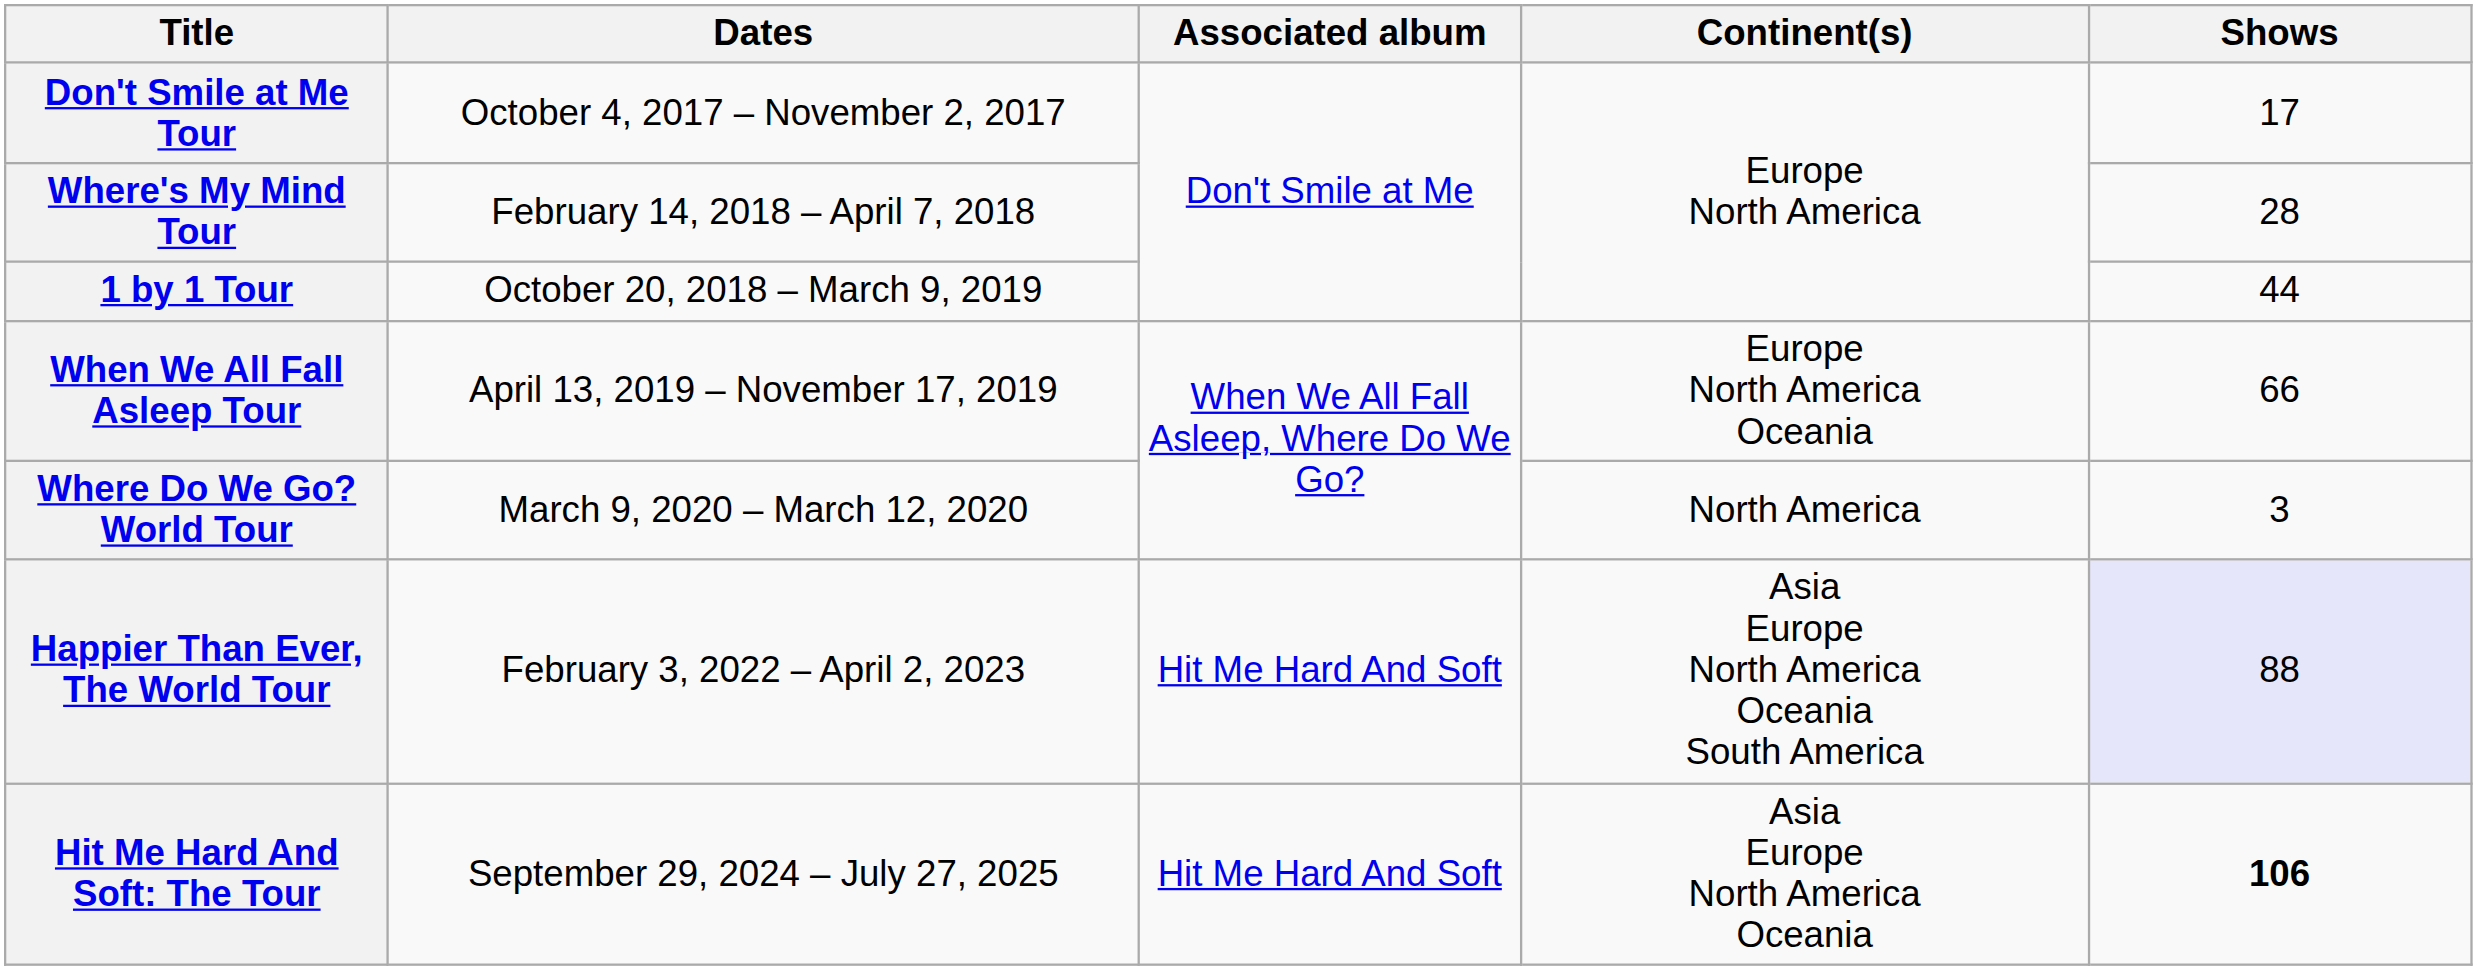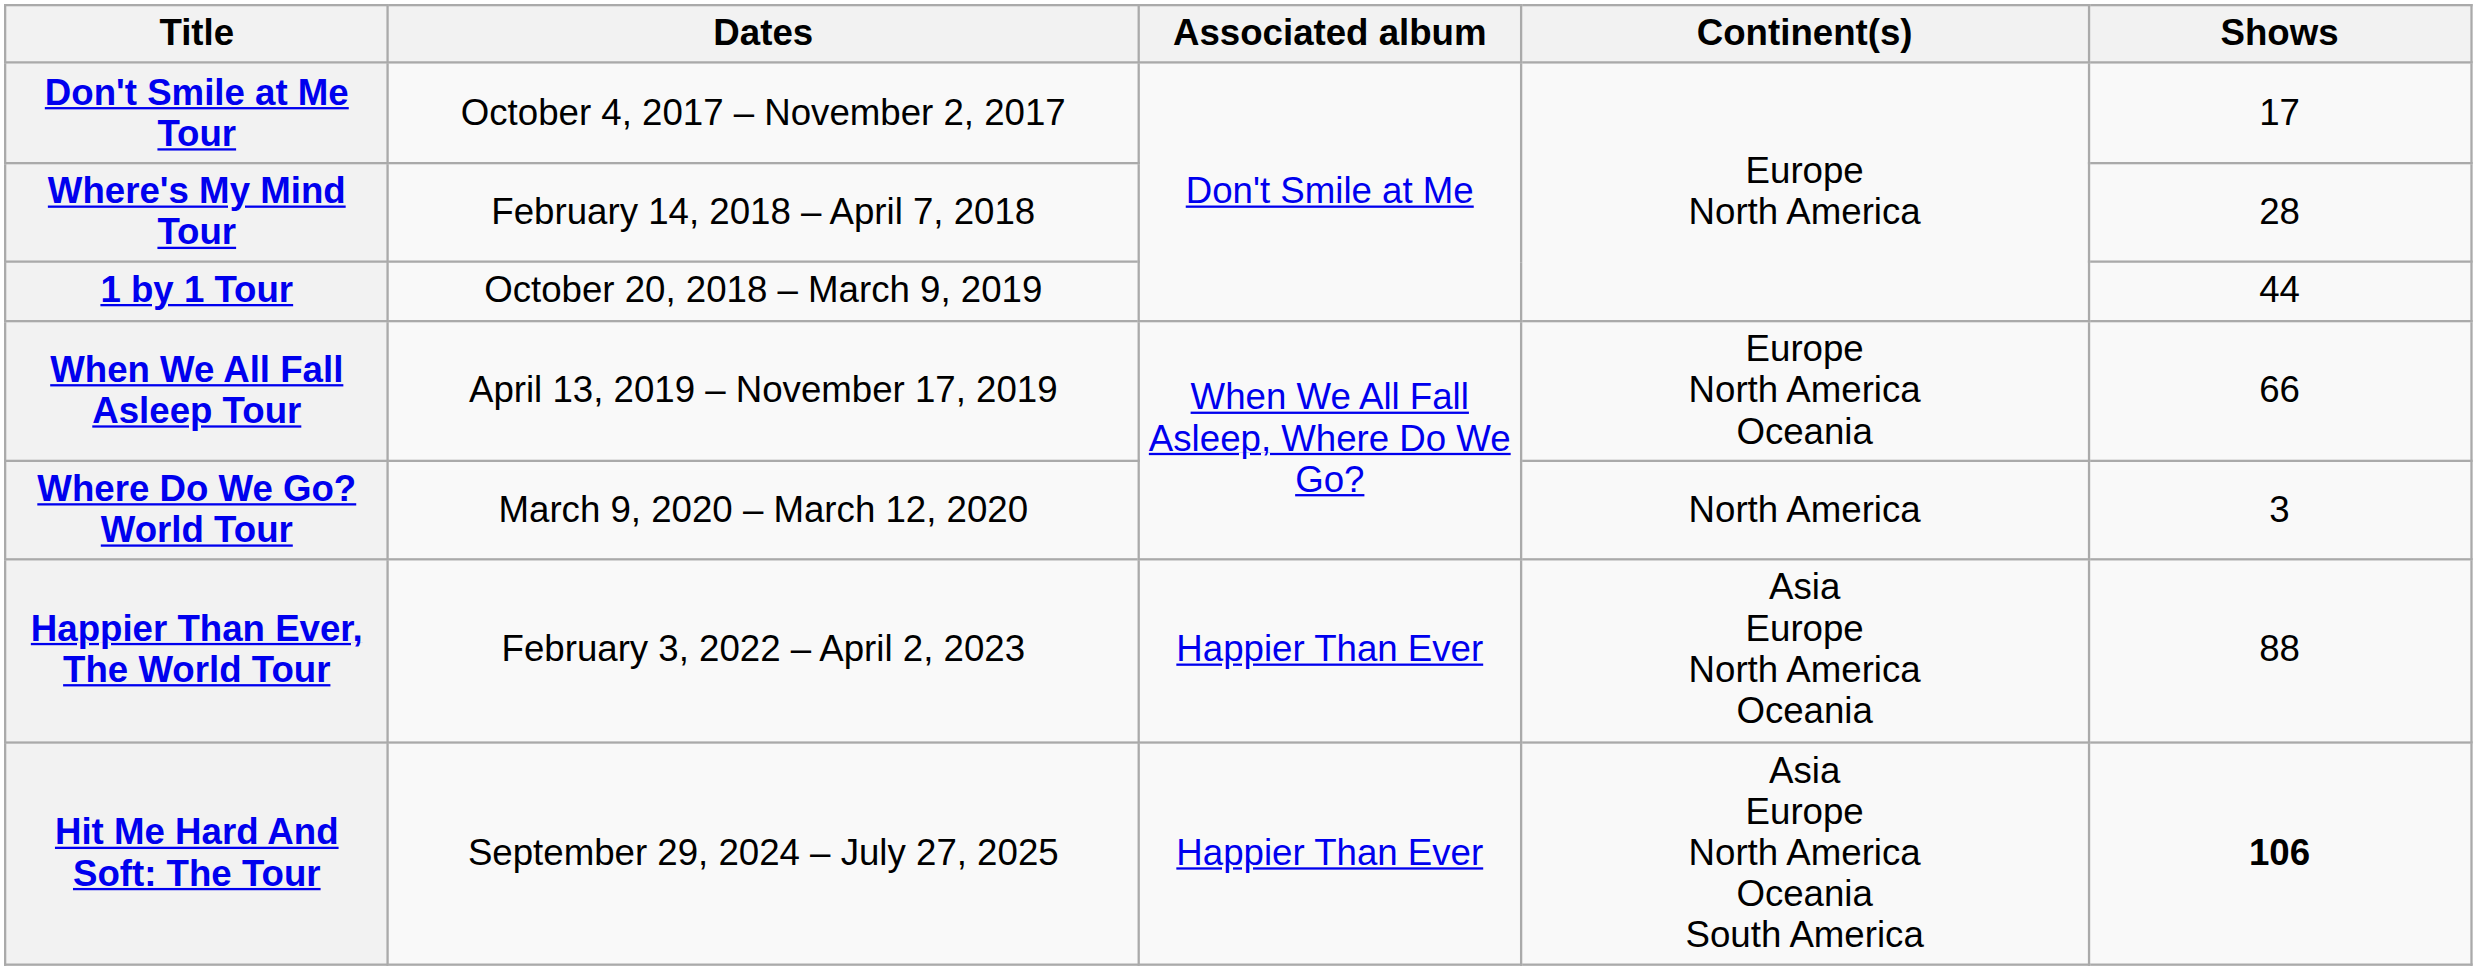Happier Than Ever, The World Tour | Associated album: Hit Me Hard And Soft -> Happier Than Ever
Happier Than Ever, The World Tour | Continent(s): Asia Europe North America Oceania South America -> Asia Europe North America Oceania
Happier Than Ever, The World Tour | Shows: lavender background -> no background
Hit Me Hard And Soft: The Tour | Associated album: Hit Me Hard And Soft -> Happier Than Ever
Hit Me Hard And Soft: The Tour | Continent(s): Asia Europe North America Oceania -> Asia Europe North America Oceania South America
